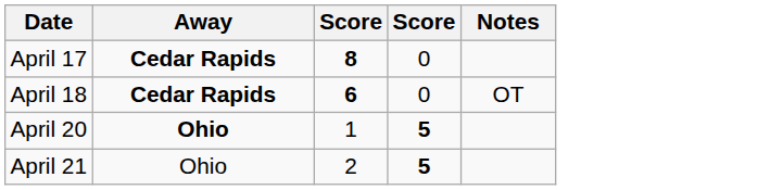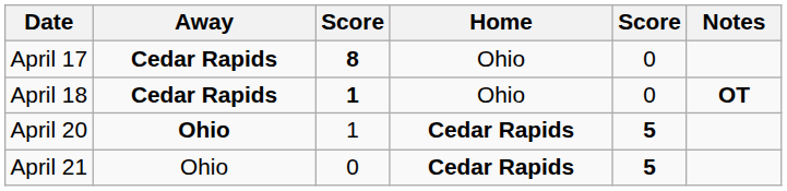+ column: Home | Ohio | Ohio | Cedar Rapids | Cedar Rapids
April 18 | column 3: 6 -> 1
April 18 | Notes: normal -> bold
April 21 | column 3: 2 -> 0
